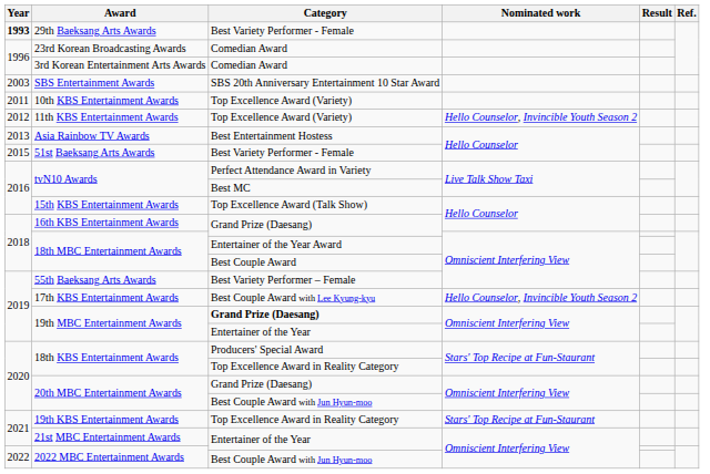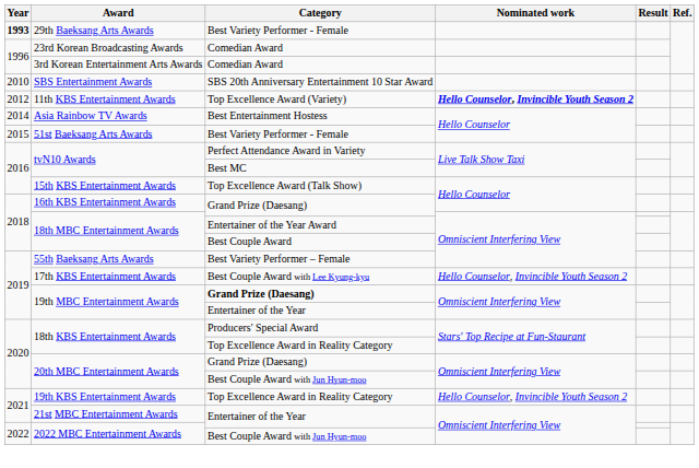SBS Entertainment Awards | Year: 2003 -> 2010
- row: 2011 | 10th KBS Entertainment Awards | Top Excellence Award (Variety)
11th KBS Entertainment Awards | Nominated work: normal -> bold
Asia Rainbow TV Awards | Year: 2013 -> 2014
19th KBS Entertainment Awards | Nominated work: Stars' Top Recipe at Fun-Staurant -> Hello Counselor, Invincible Youth Season 2
